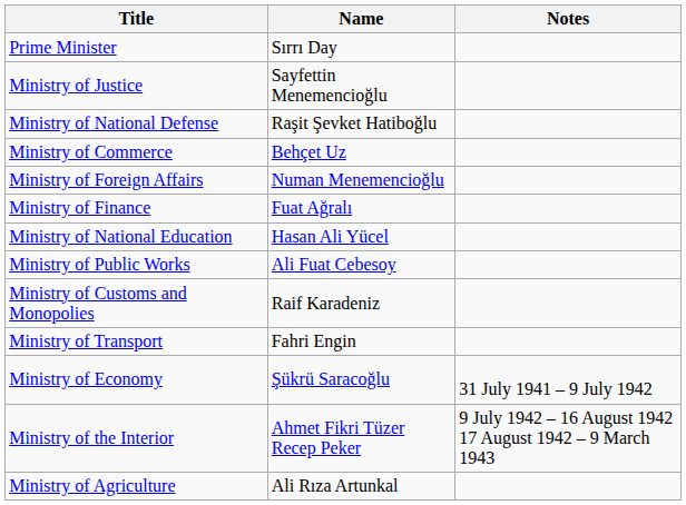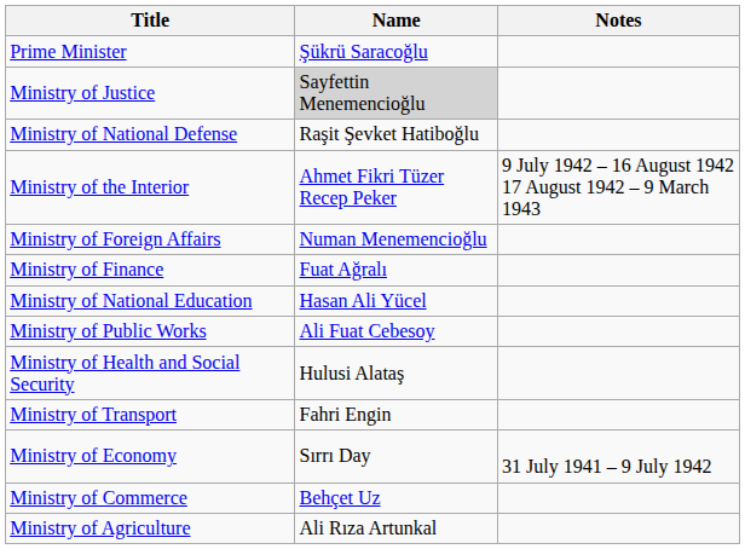Prime Minister | Name: Sırrı Day -> Şükrü Saracoğlu
Ministry of Justice | Name: no background -> lightgrey background
rows swapped: Ministry of the Interior <-> Ministry of Commerce
+ row: Ministry of Health and Social Security | Hulusi Alataş
- row: Ministry of Customs and Monopolies | Raif Karadeniz
Ministry of Economy | Name: Şükrü Saracoğlu -> Sırrı Day
